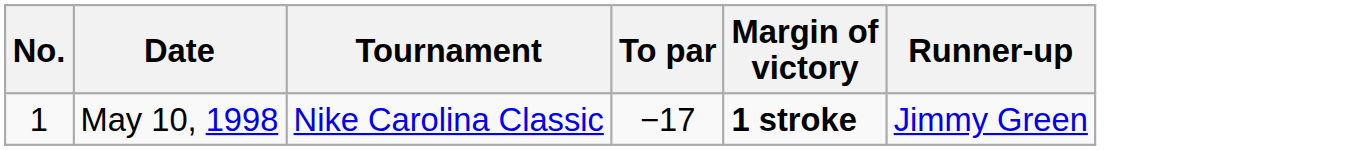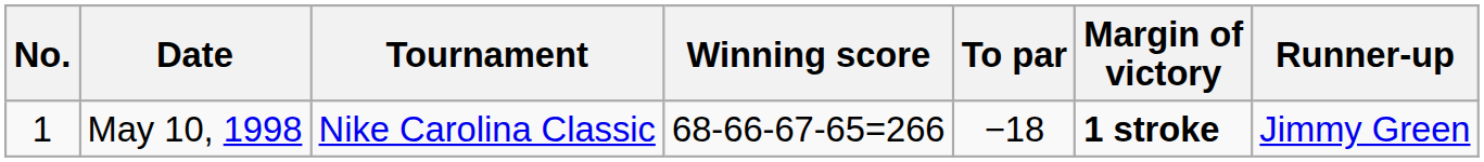+ column: Winning score | 68-66-67-65=266
May 10, 1998 | To par: −17 -> −18
